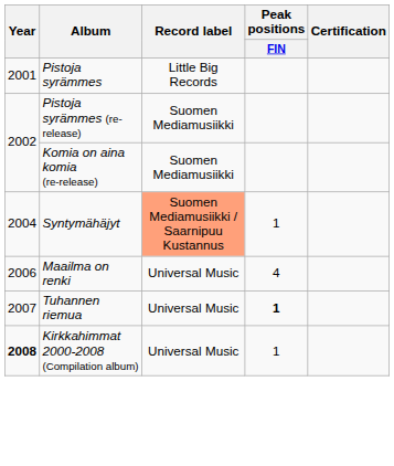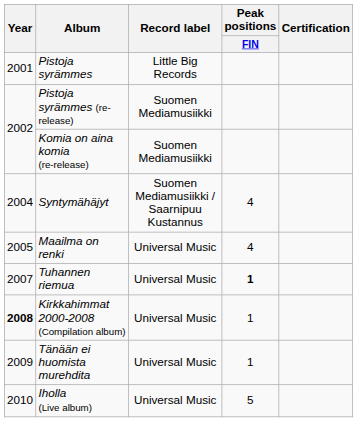Syntymähäjyt | Record label: lightsalmon background -> no background
Syntymähäjyt | Peak positions / FIN: 1 -> 4
Maailma on renki | Year: 2006 -> 2005
+ row: 2009 | Tänään ei huomista murehdita | Universal Music | 1
+ row: 2010 | Iholla (Live album) | Universal Music | 5
